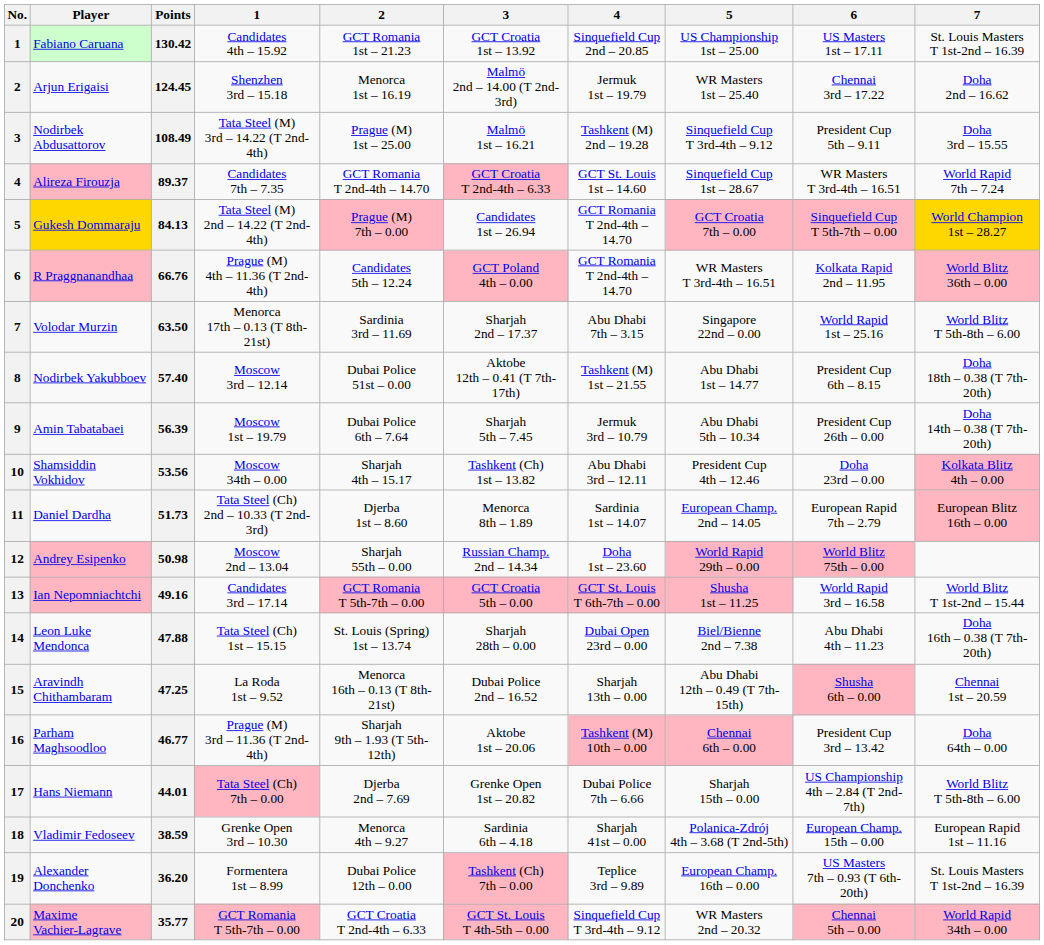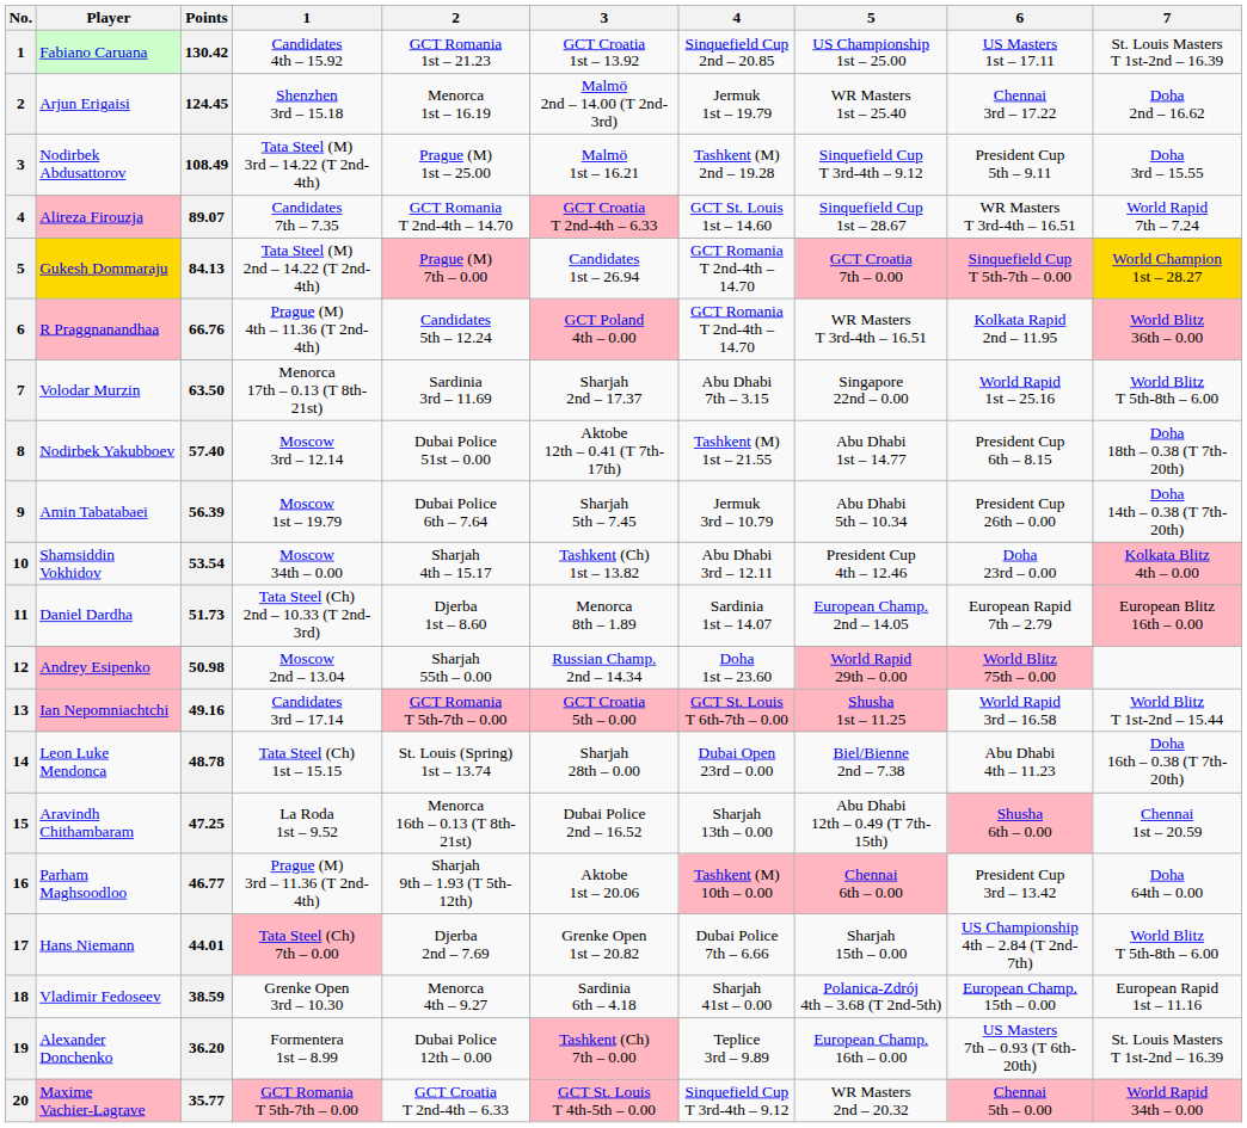Alireza Firouzja | Points: 89.37 -> 89.07
Shamsiddin Vokhidov | Points: 53.56 -> 53.54
Leon Luke Mendonca | Points: 47.88 -> 48.78
